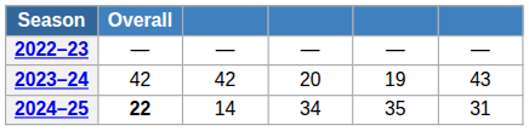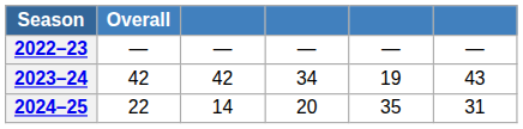2023–24 | column 4: 20 -> 34
2024–25 | Overall: bold -> normal
2024–25 | column 4: 34 -> 20
